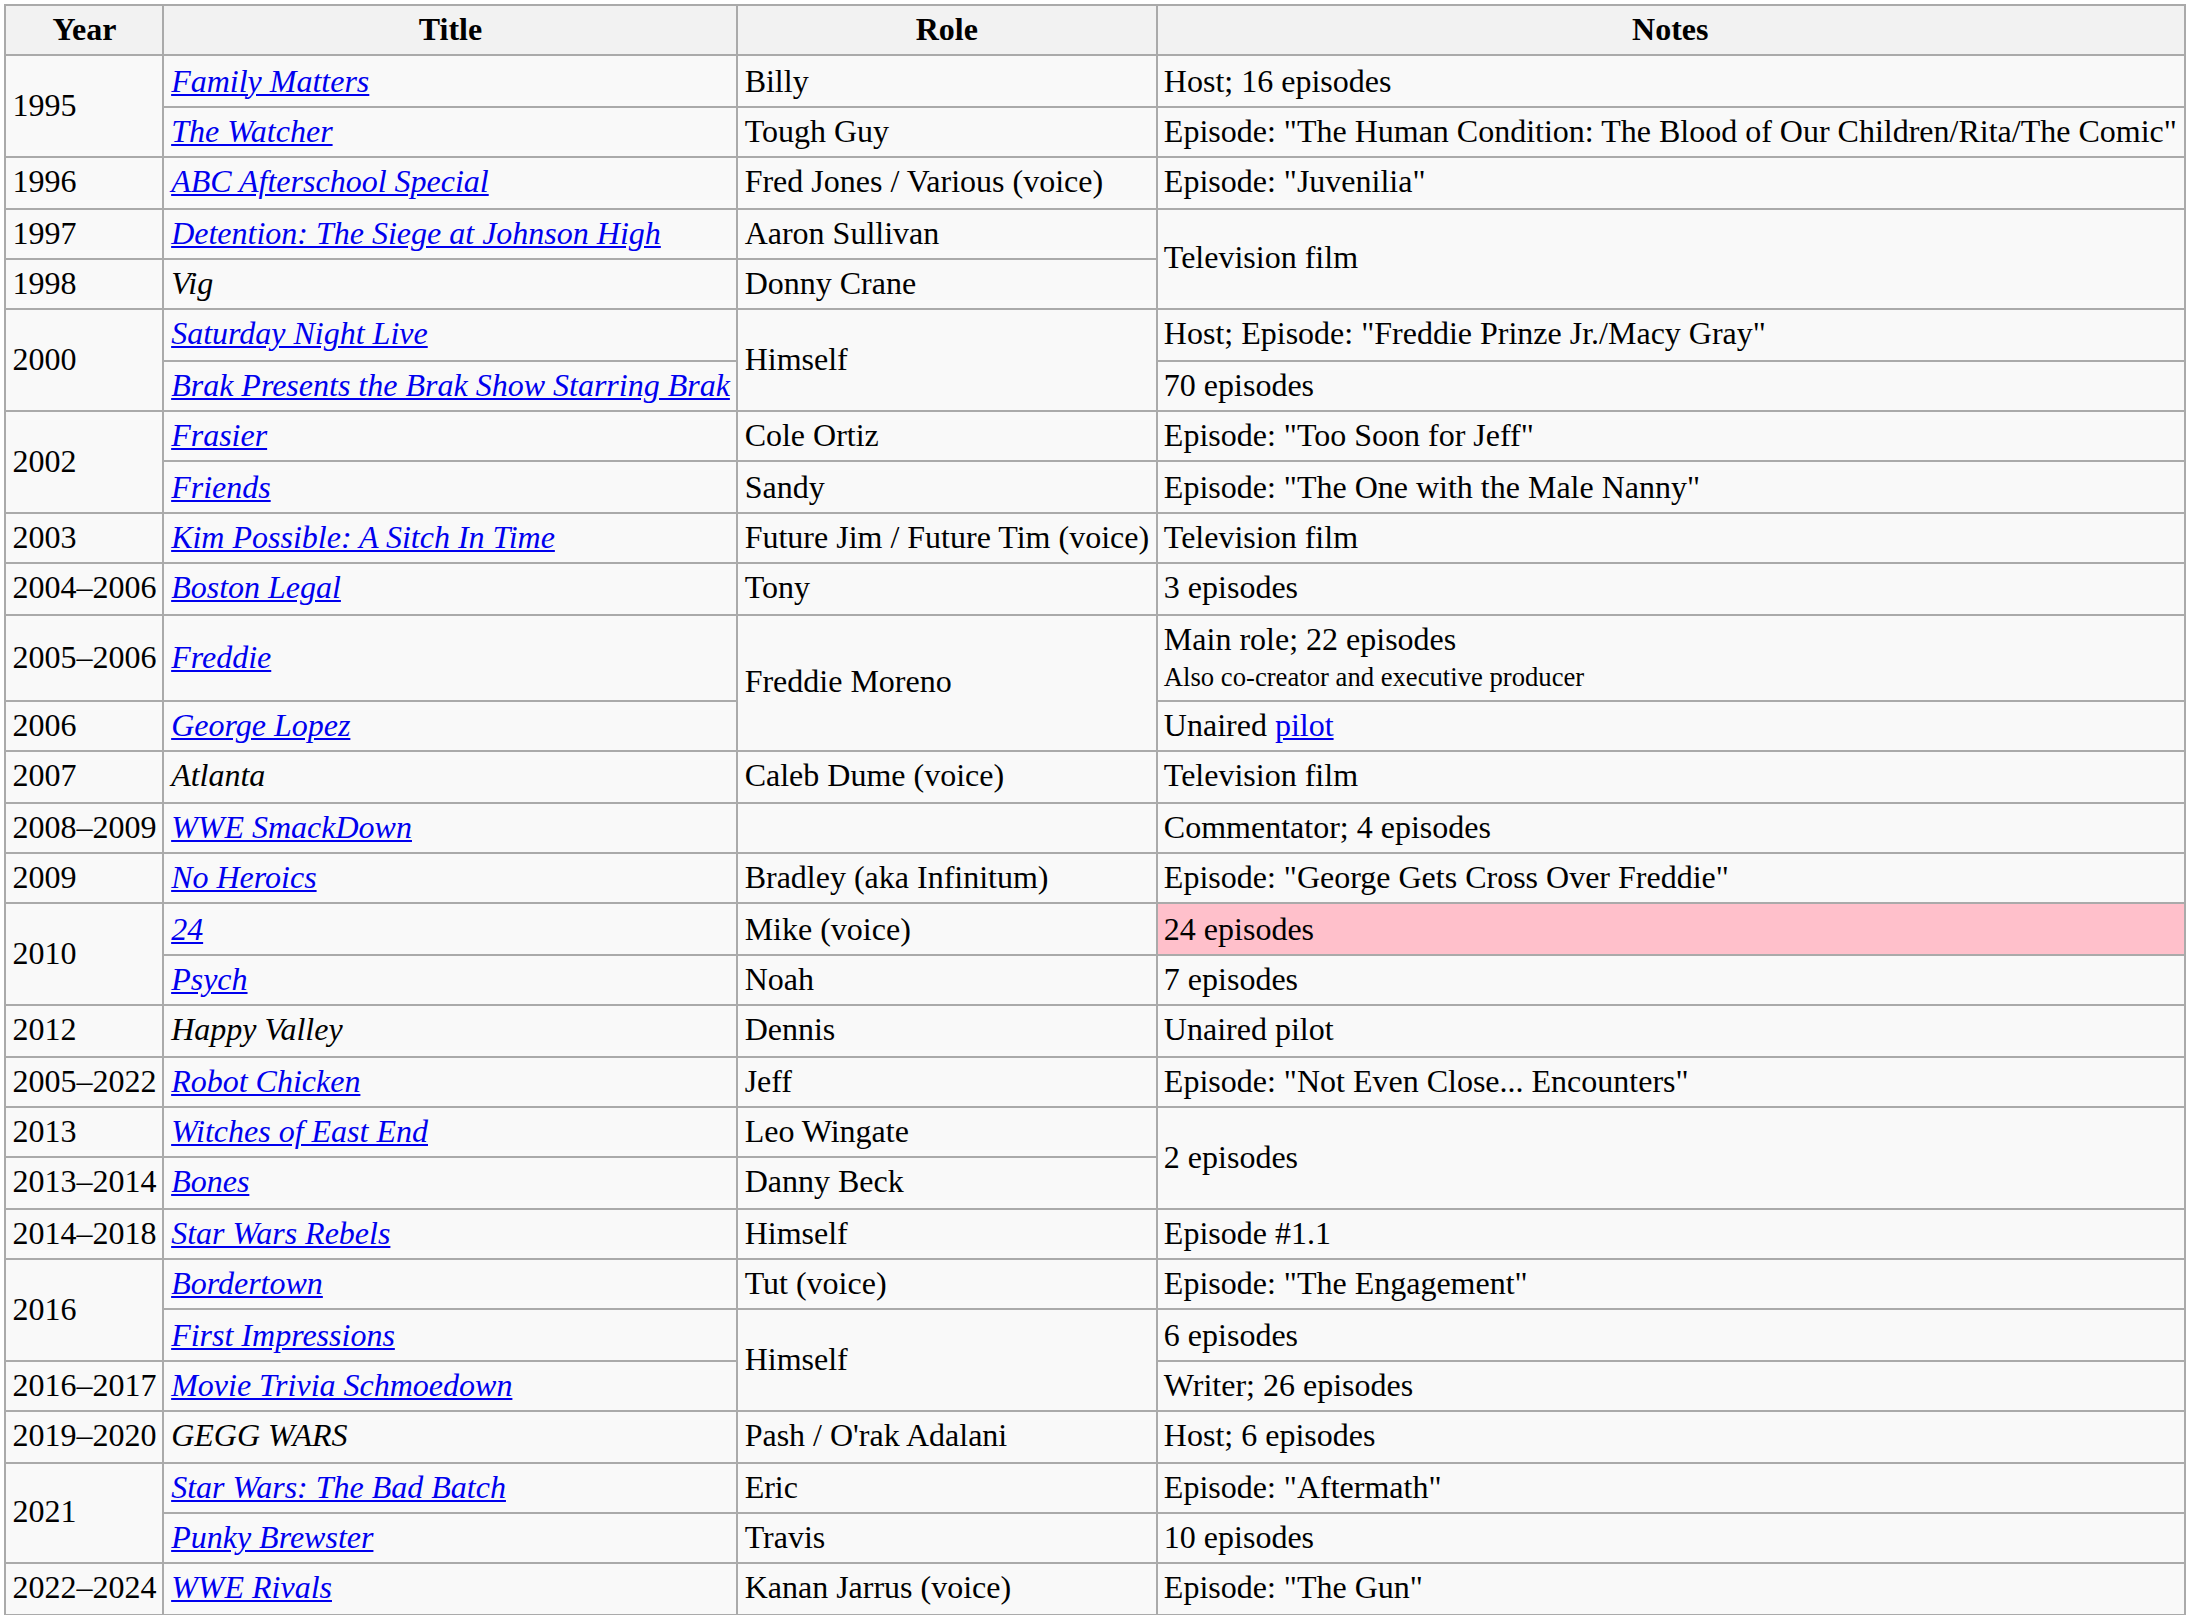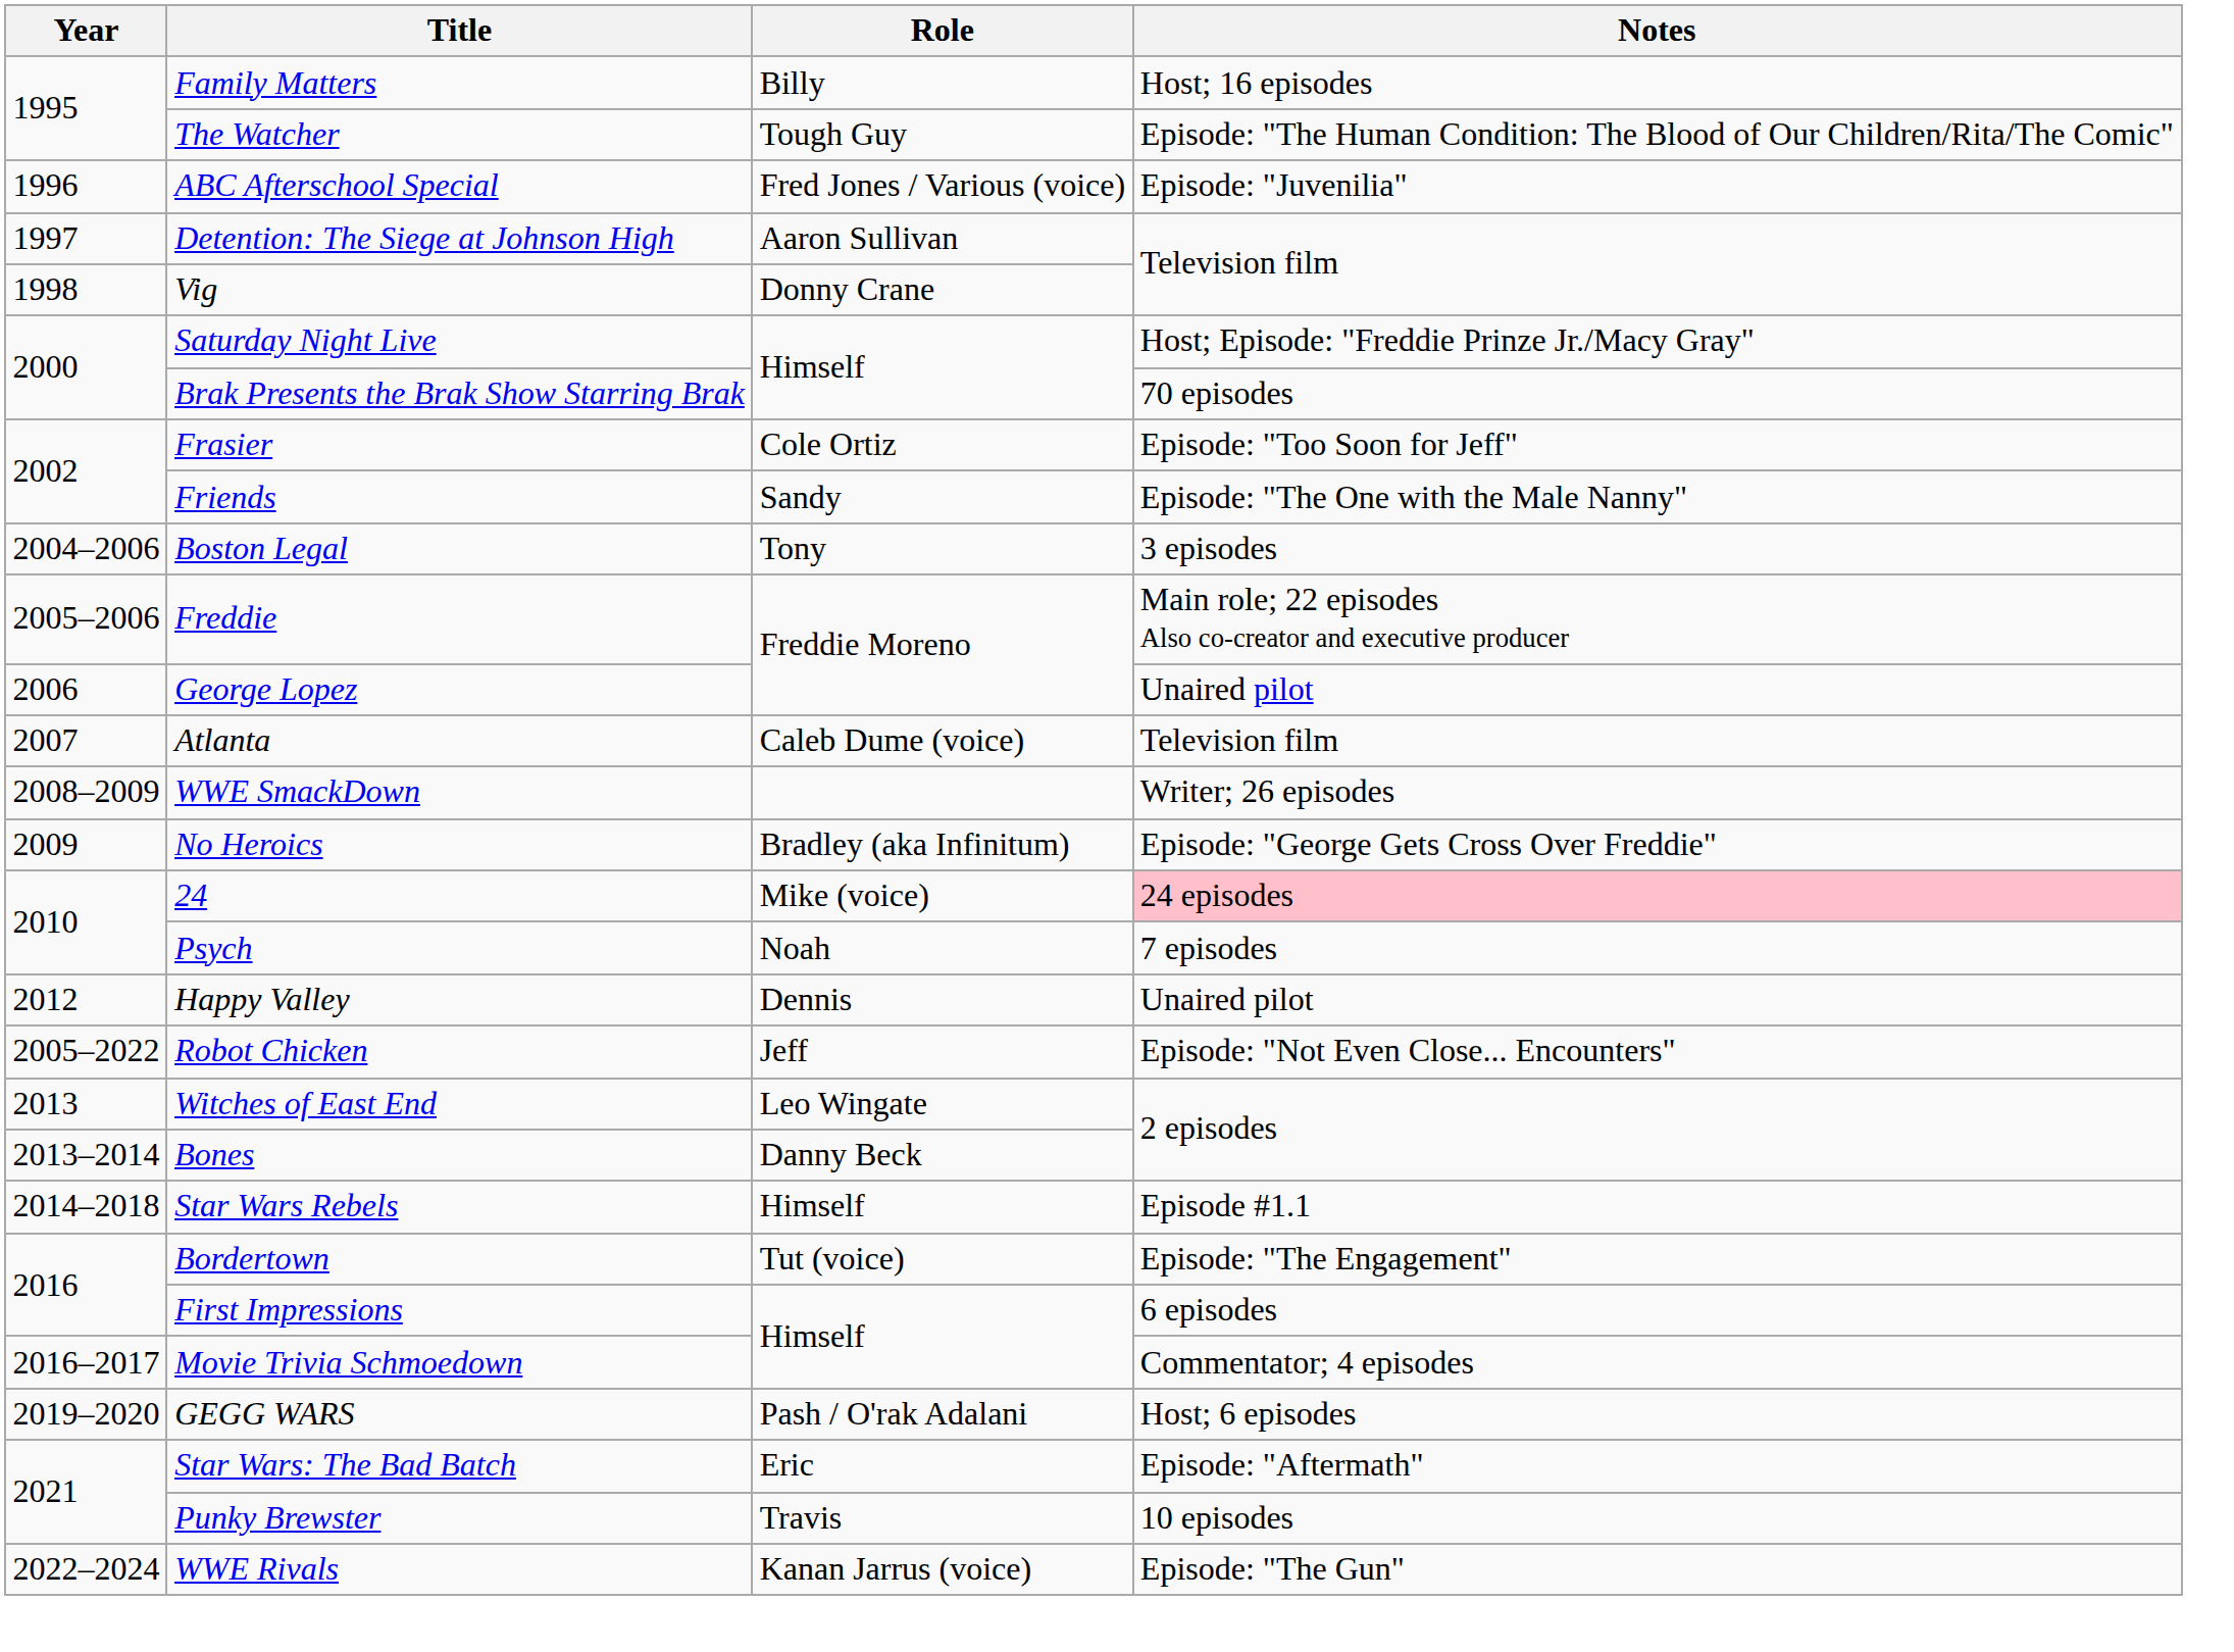- row: 2003 | Kim Possible: A Sitch In Time | Future Jim / Future Tim (voice) | Television film
WWE SmackDown | Notes: Commentator; 4 episodes -> Writer; 26 episodes
Movie Trivia Schmoedown | Notes: Writer; 26 episodes -> Commentator; 4 episodes
